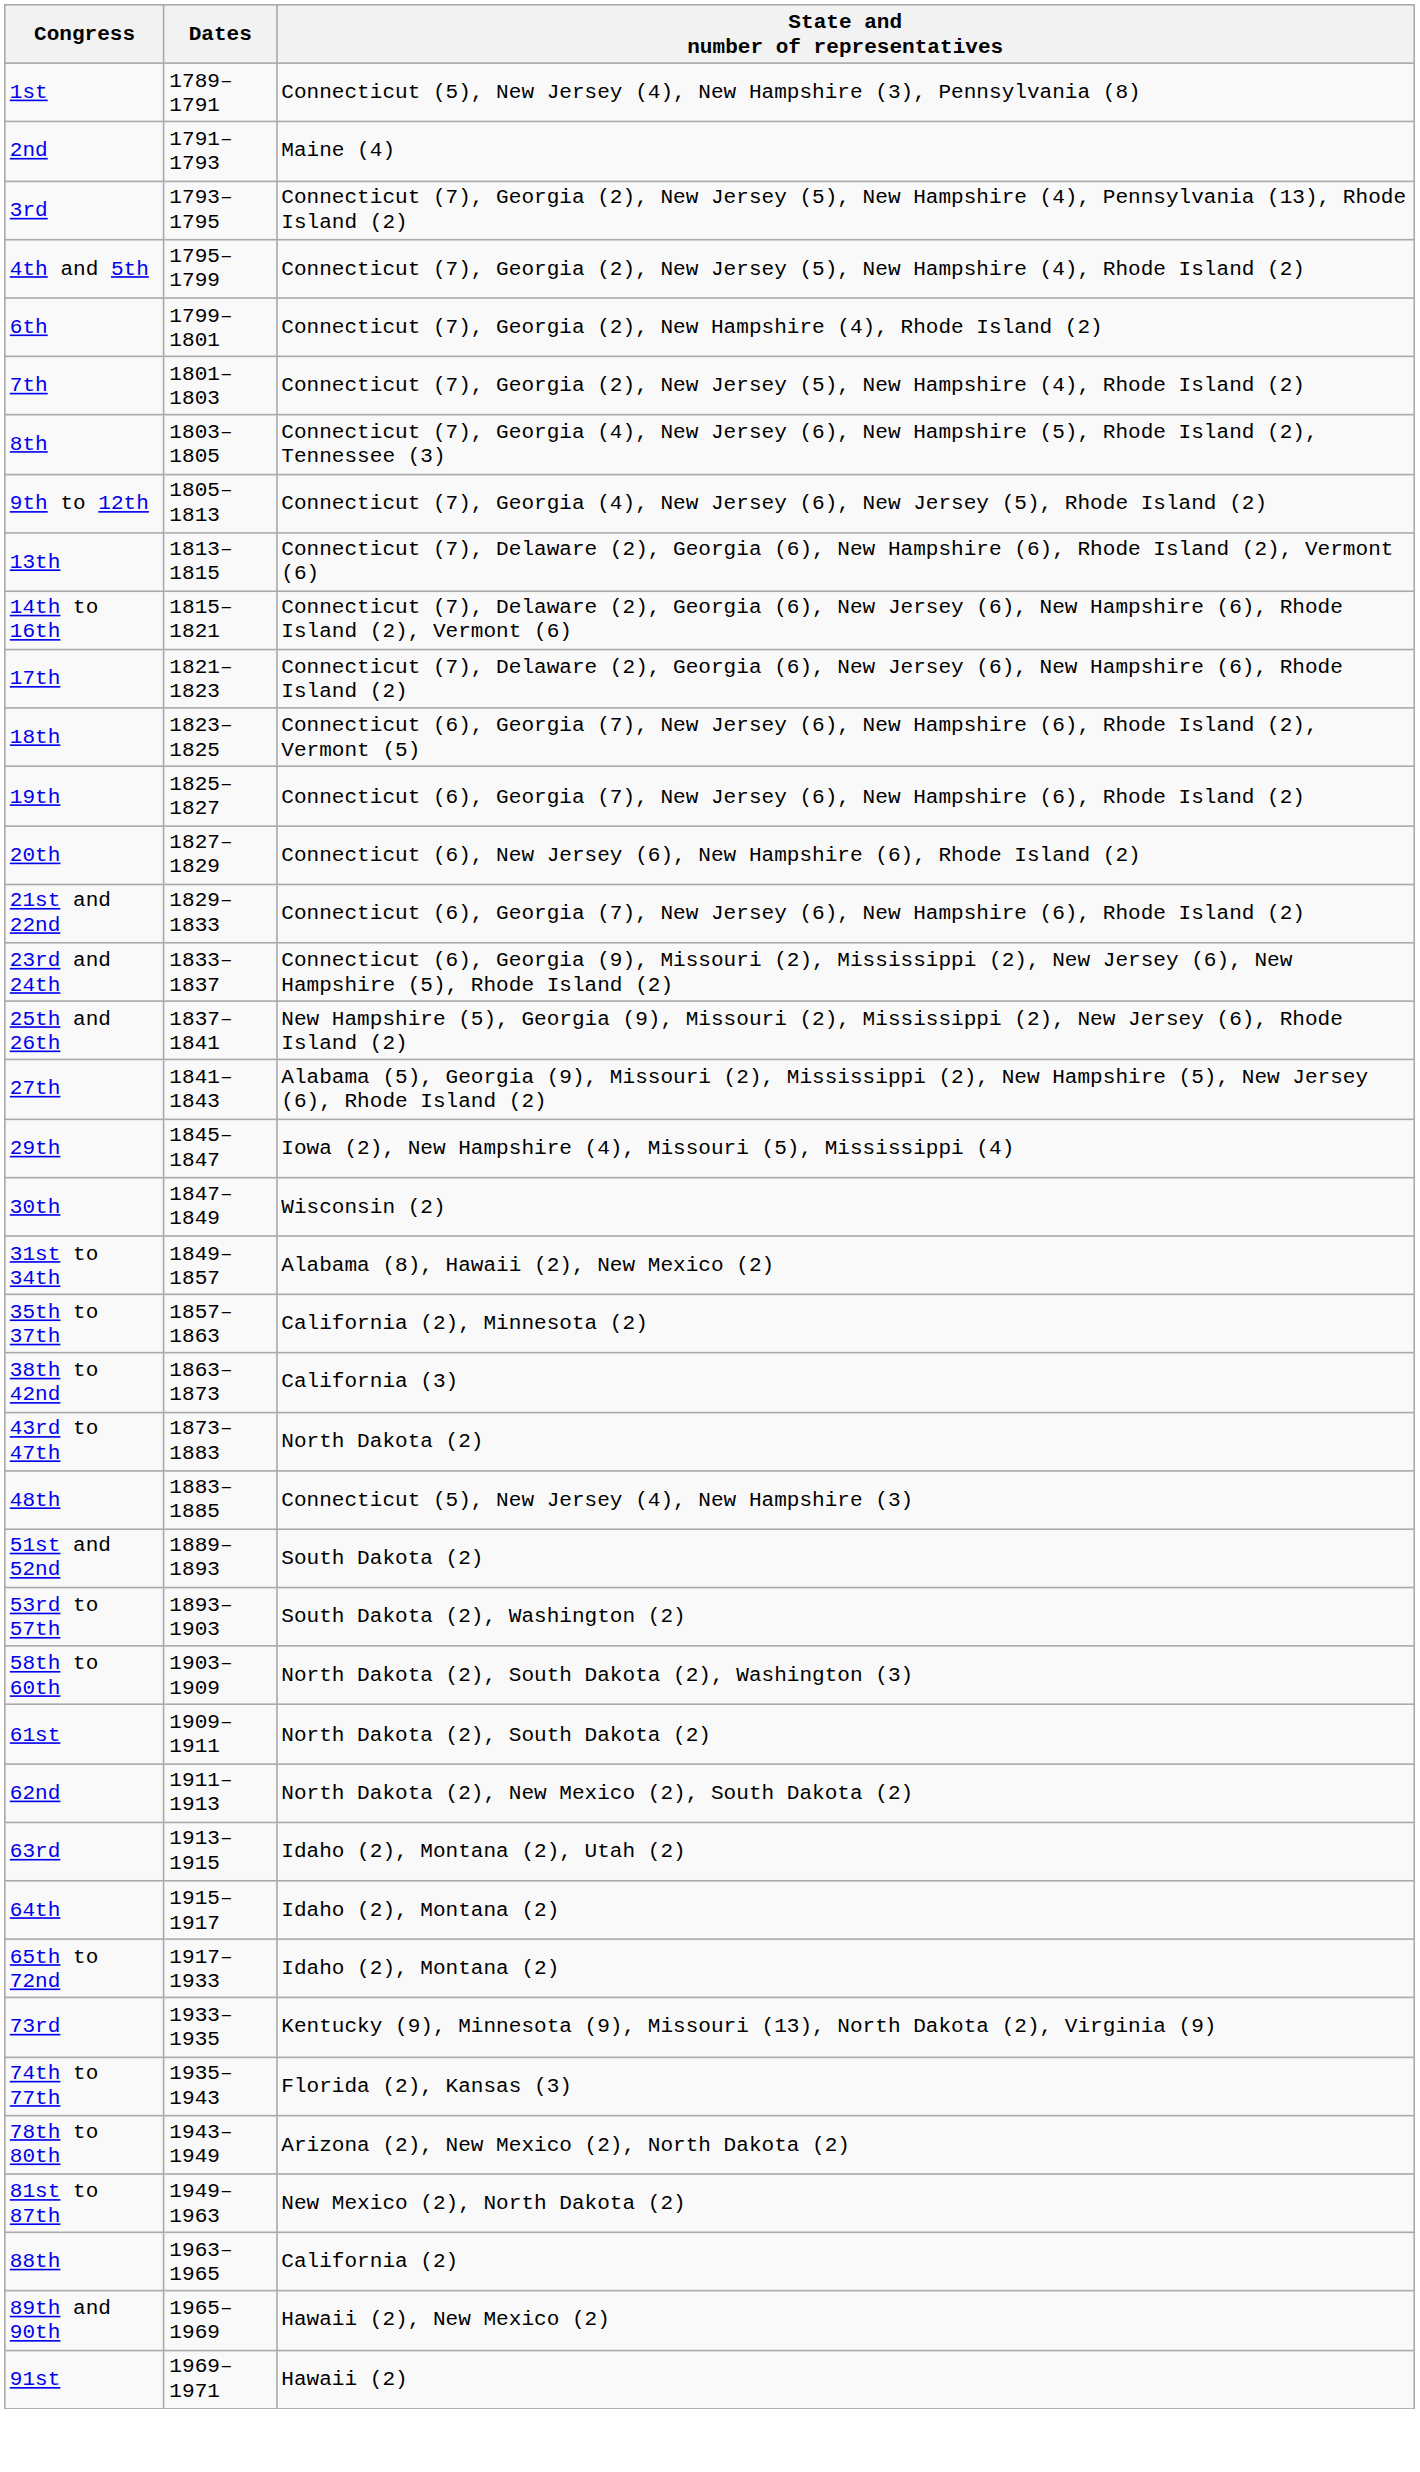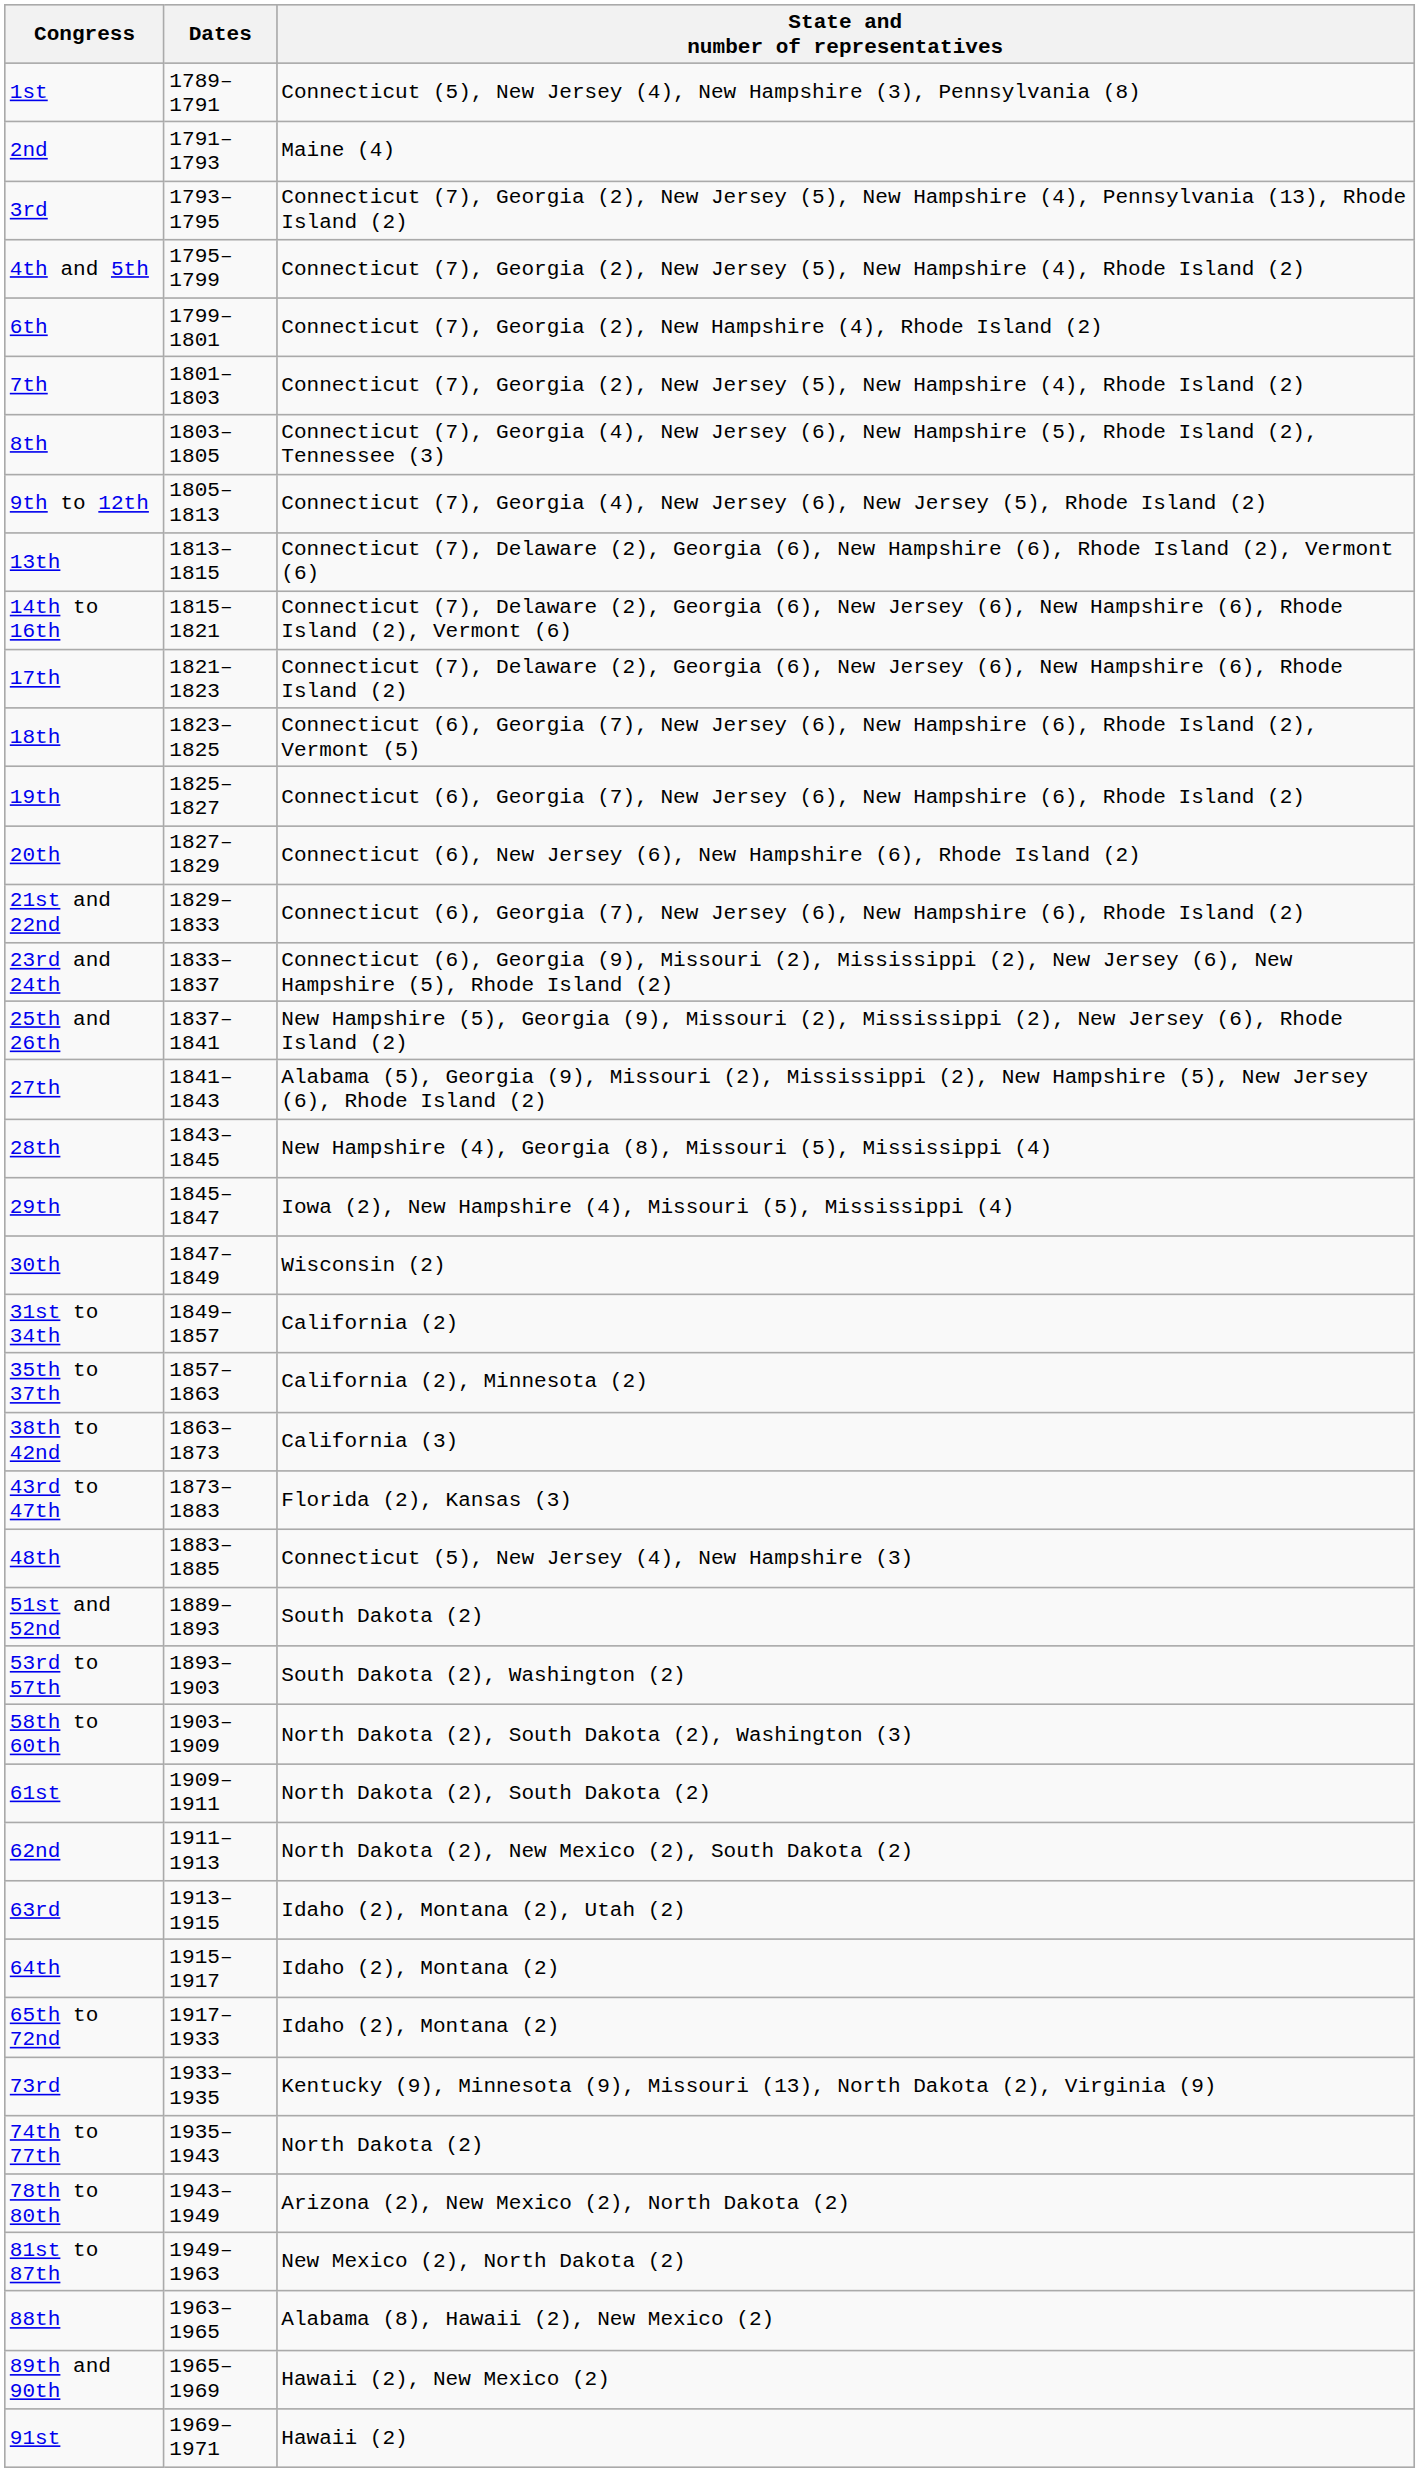+ row: 28th | 1843–1845 | New Hampshire (4), Georgia (8), Missouri (5), Mississippi (4)
31st to 34th | State and number of representatives: Alabama (8), Hawaii (2), New Mexico (2) -> California (2)
43rd to 47th | State and number of representatives: North Dakota (2) -> Florida (2), Kansas (3)
74th to 77th | State and number of representatives: Florida (2), Kansas (3) -> North Dakota (2)
88th | State and number of representatives: California (2) -> Alabama (8), Hawaii (2), New Mexico (2)
